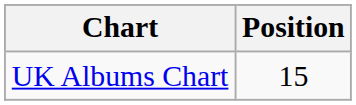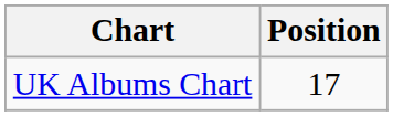UK Albums Chart | Position: 15 -> 17
